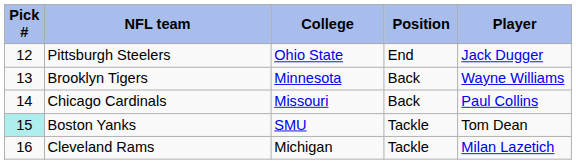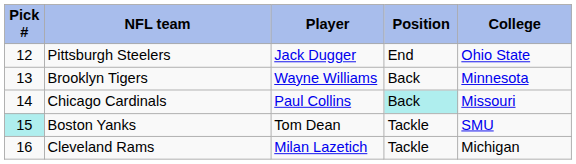columns swapped: Player <-> College
Chicago Cardinals | Position: no background -> paleturquoise background
